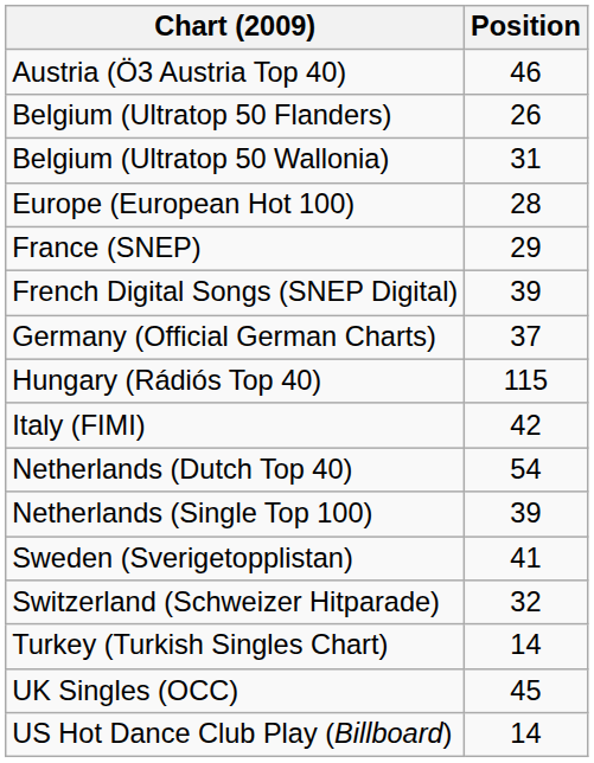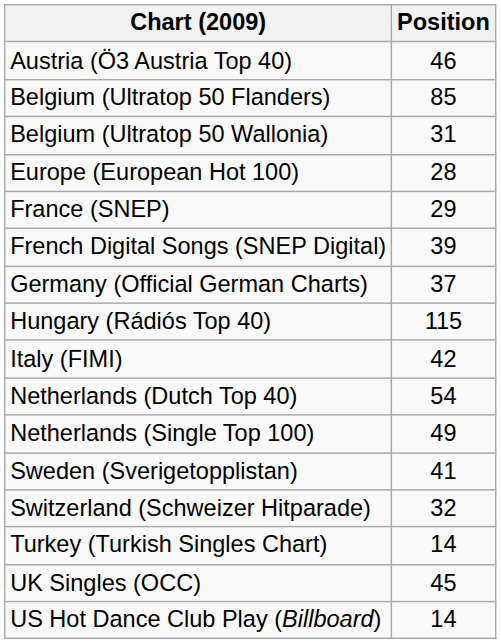Belgium (Ultratop 50 Flanders) | Position: 26 -> 85
Netherlands (Single Top 100) | Position: 39 -> 49
